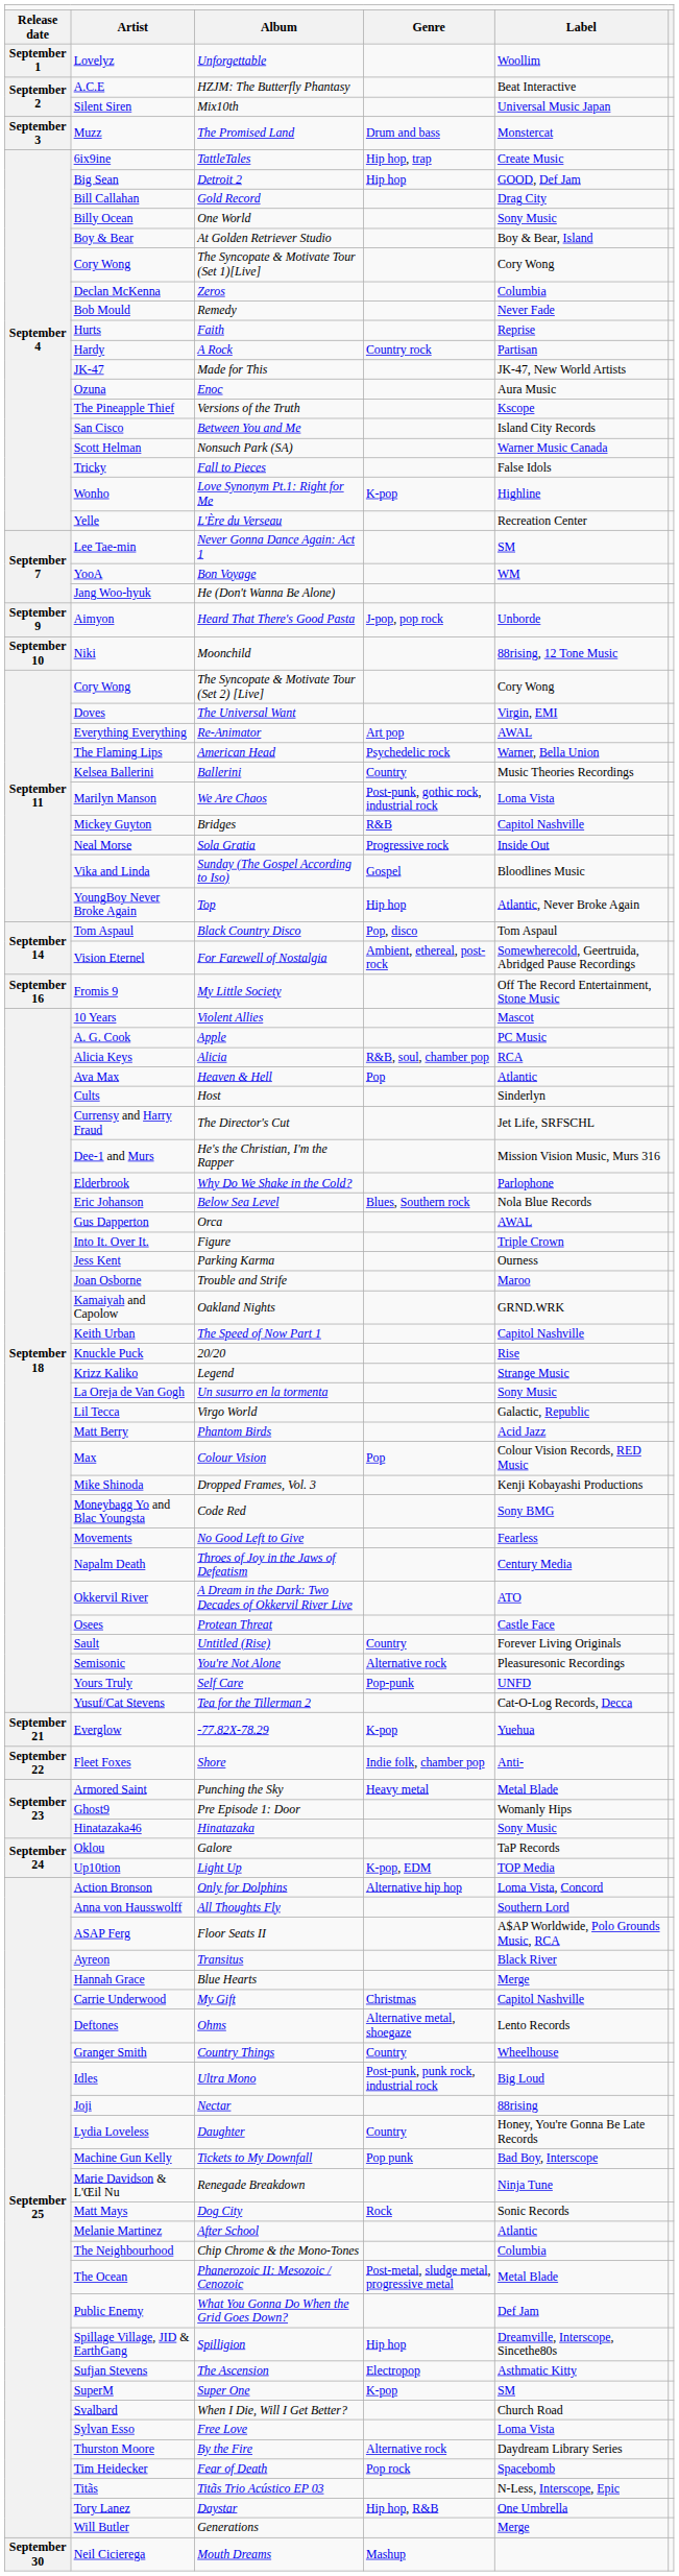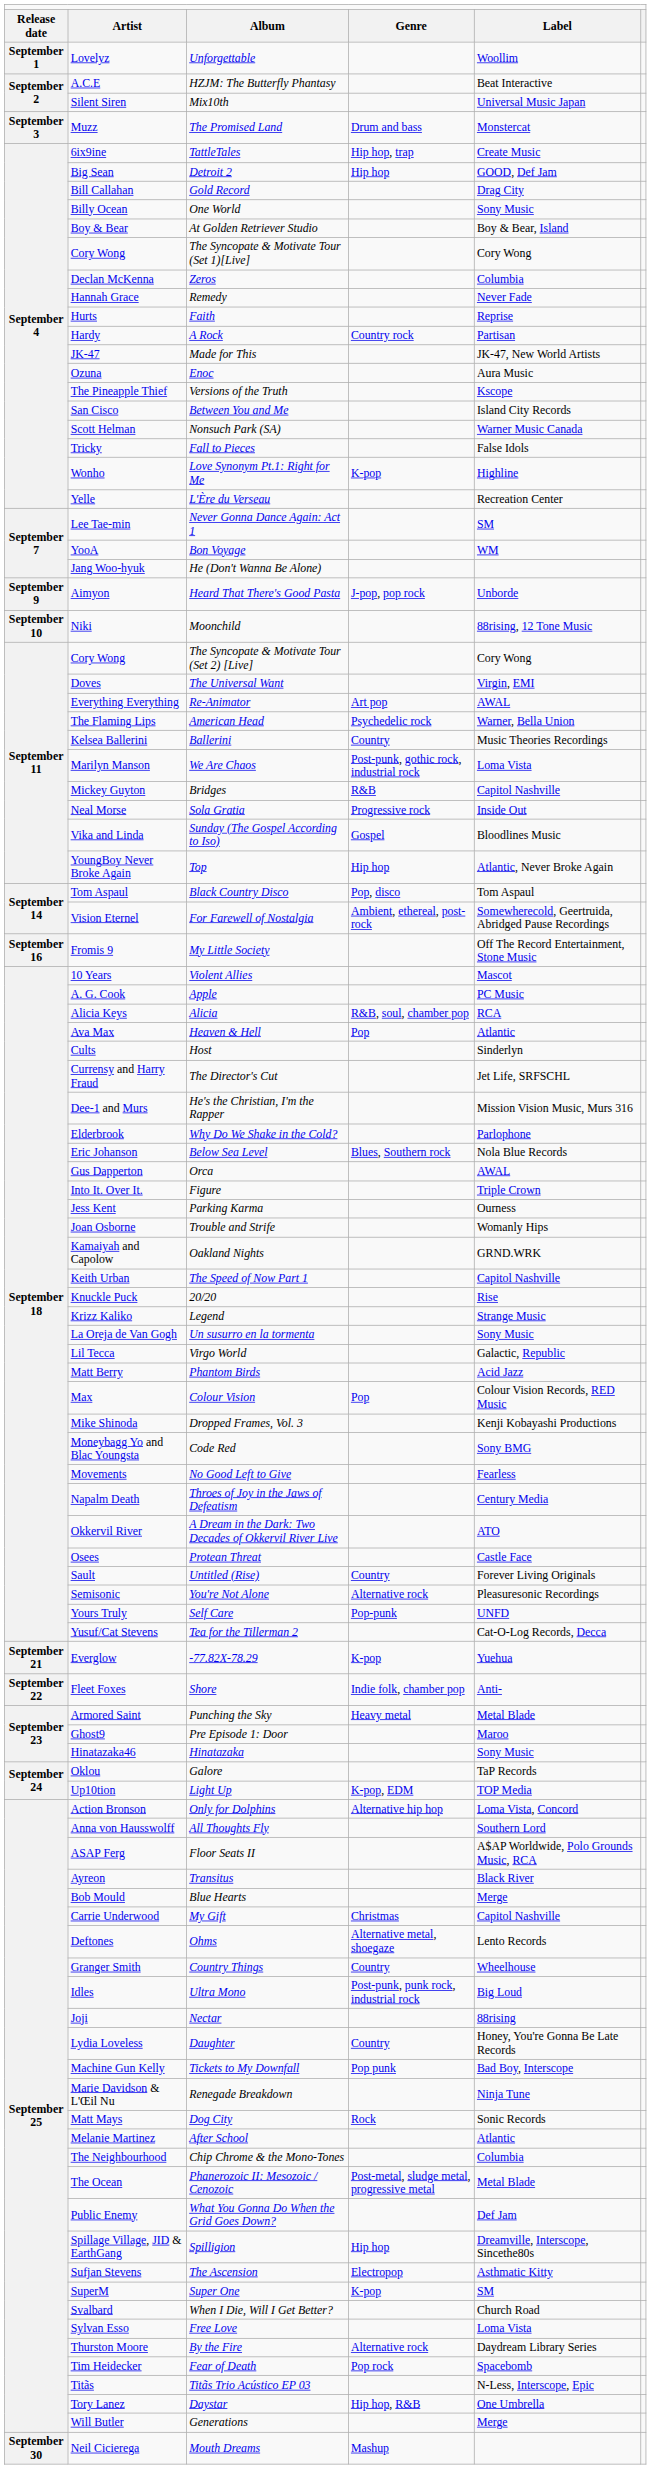Remedy | column 2: Bob Mould -> Hannah Grace
Trouble and Strife | column 5: Maroo -> Womanly Hips
Pre Episode 1: Door | column 5: Womanly Hips -> Maroo
Blue Hearts | column 2: Hannah Grace -> Bob Mould
